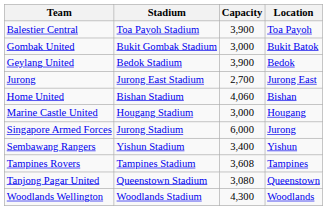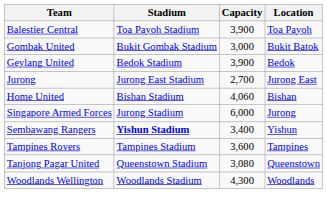- row: Marine Castle United | Hougang Stadium | 3,000 | Hougang
Sembawang Rangers | Stadium: normal -> bold
Tampines Rovers | Capacity: 3,608 -> 3,600
